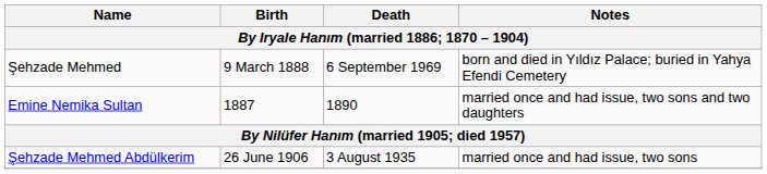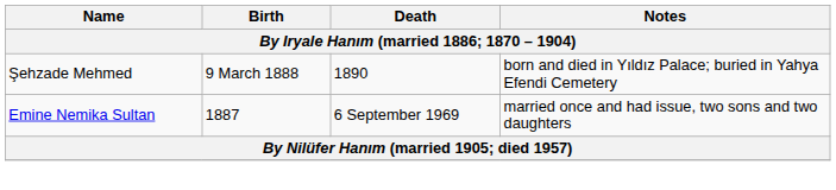Şehzade Mehmed | Death: 6 September 1969 -> 1890
Emine Nemika Sultan | Death: 1890 -> 6 September 1969
- row: Şehzade Mehmed Abdülkerim | 26 June 1906 | 3 August 1935 | married once and had issue, two sons
